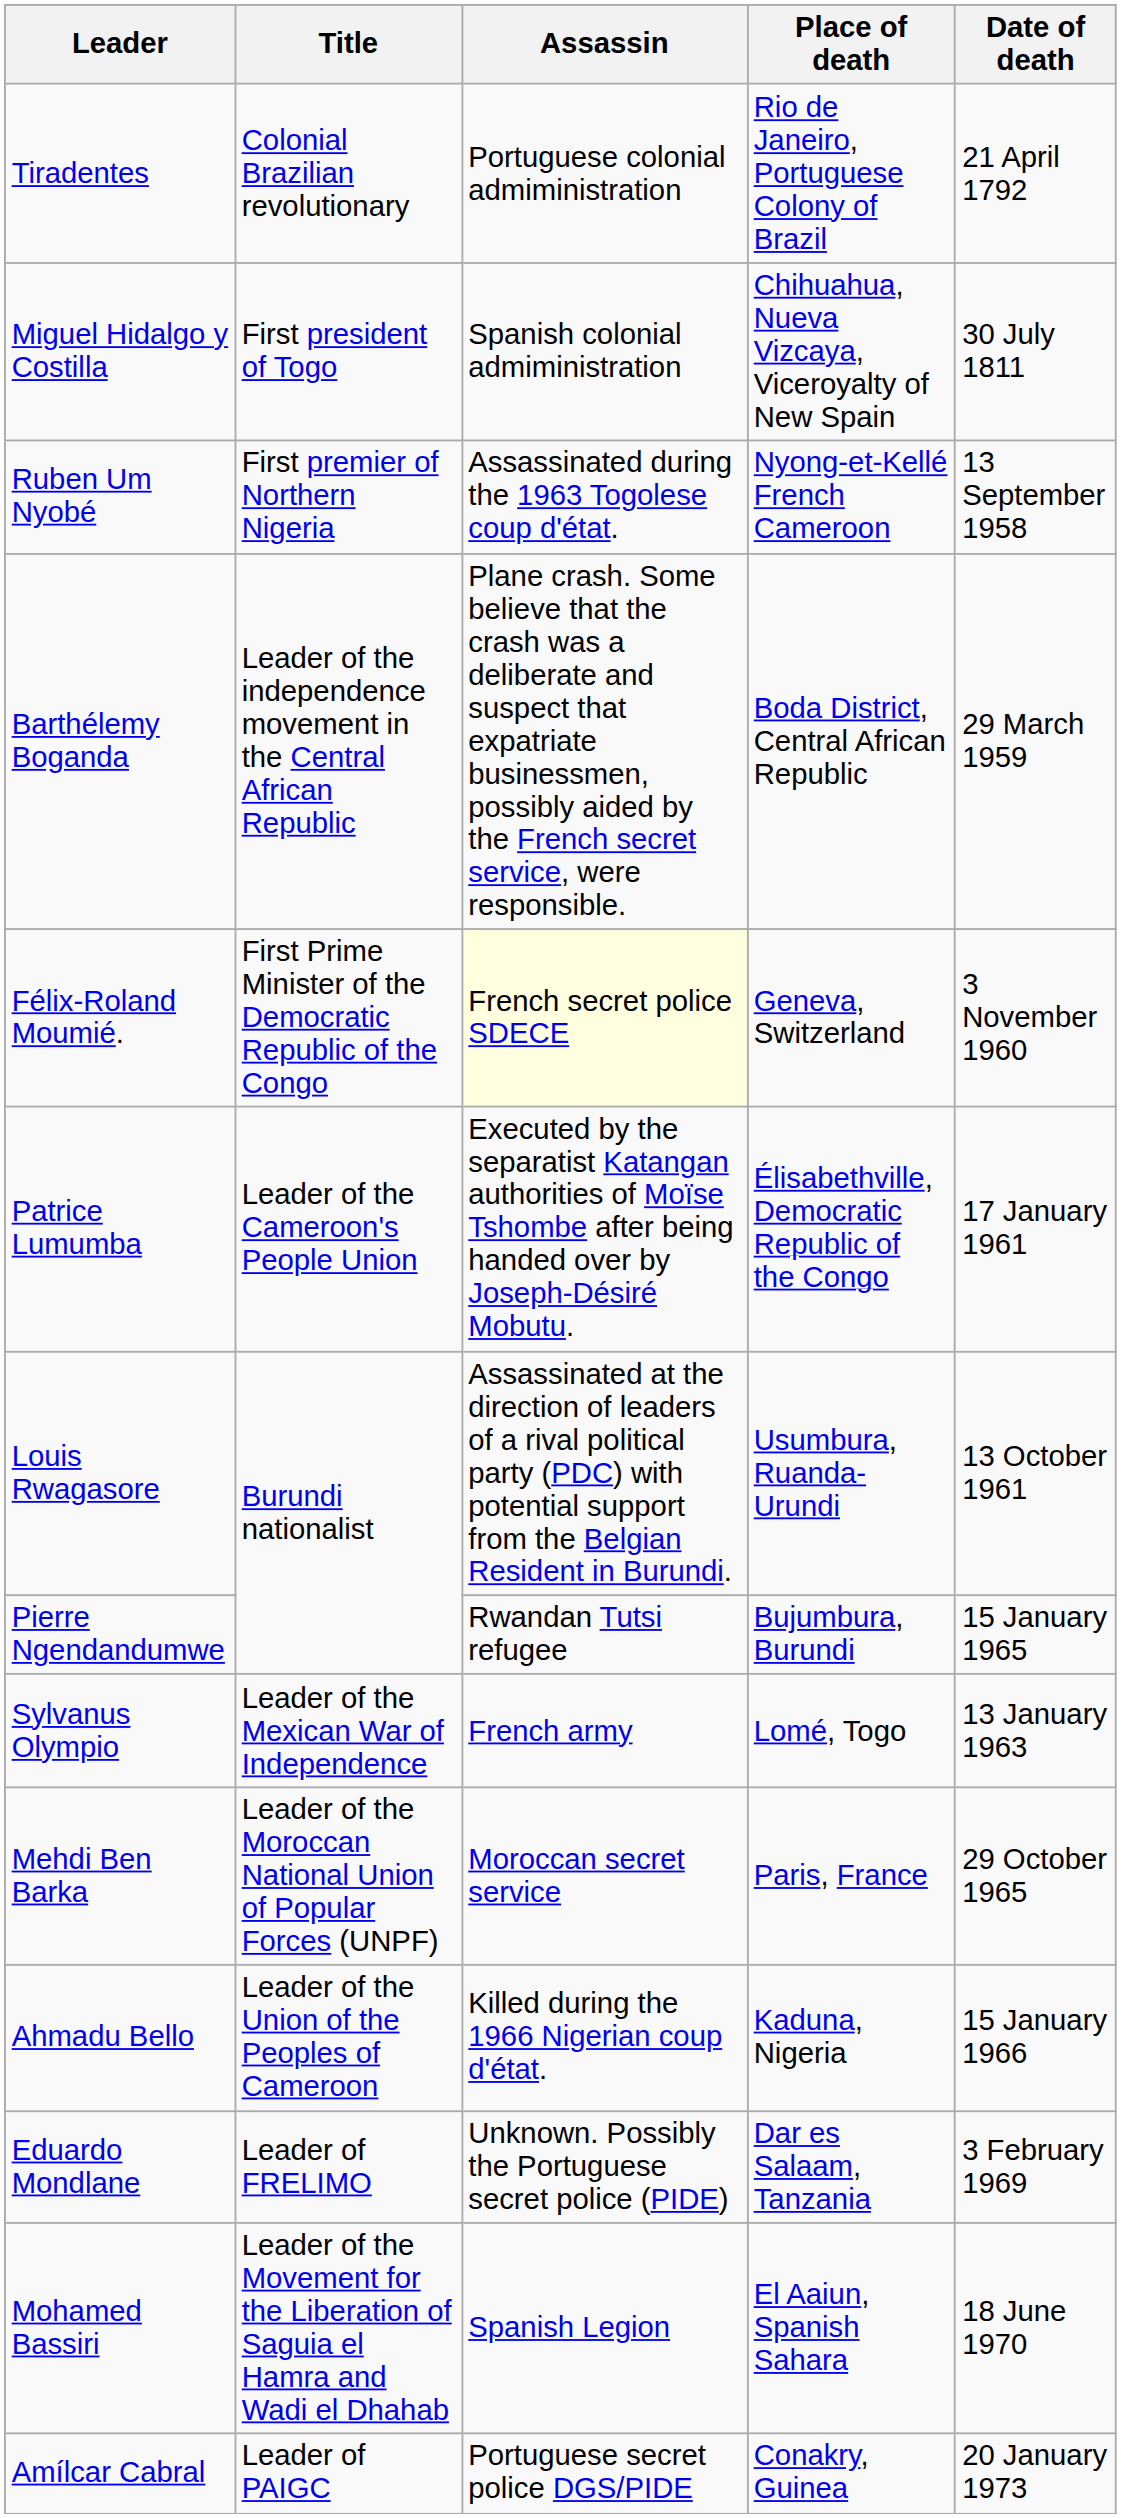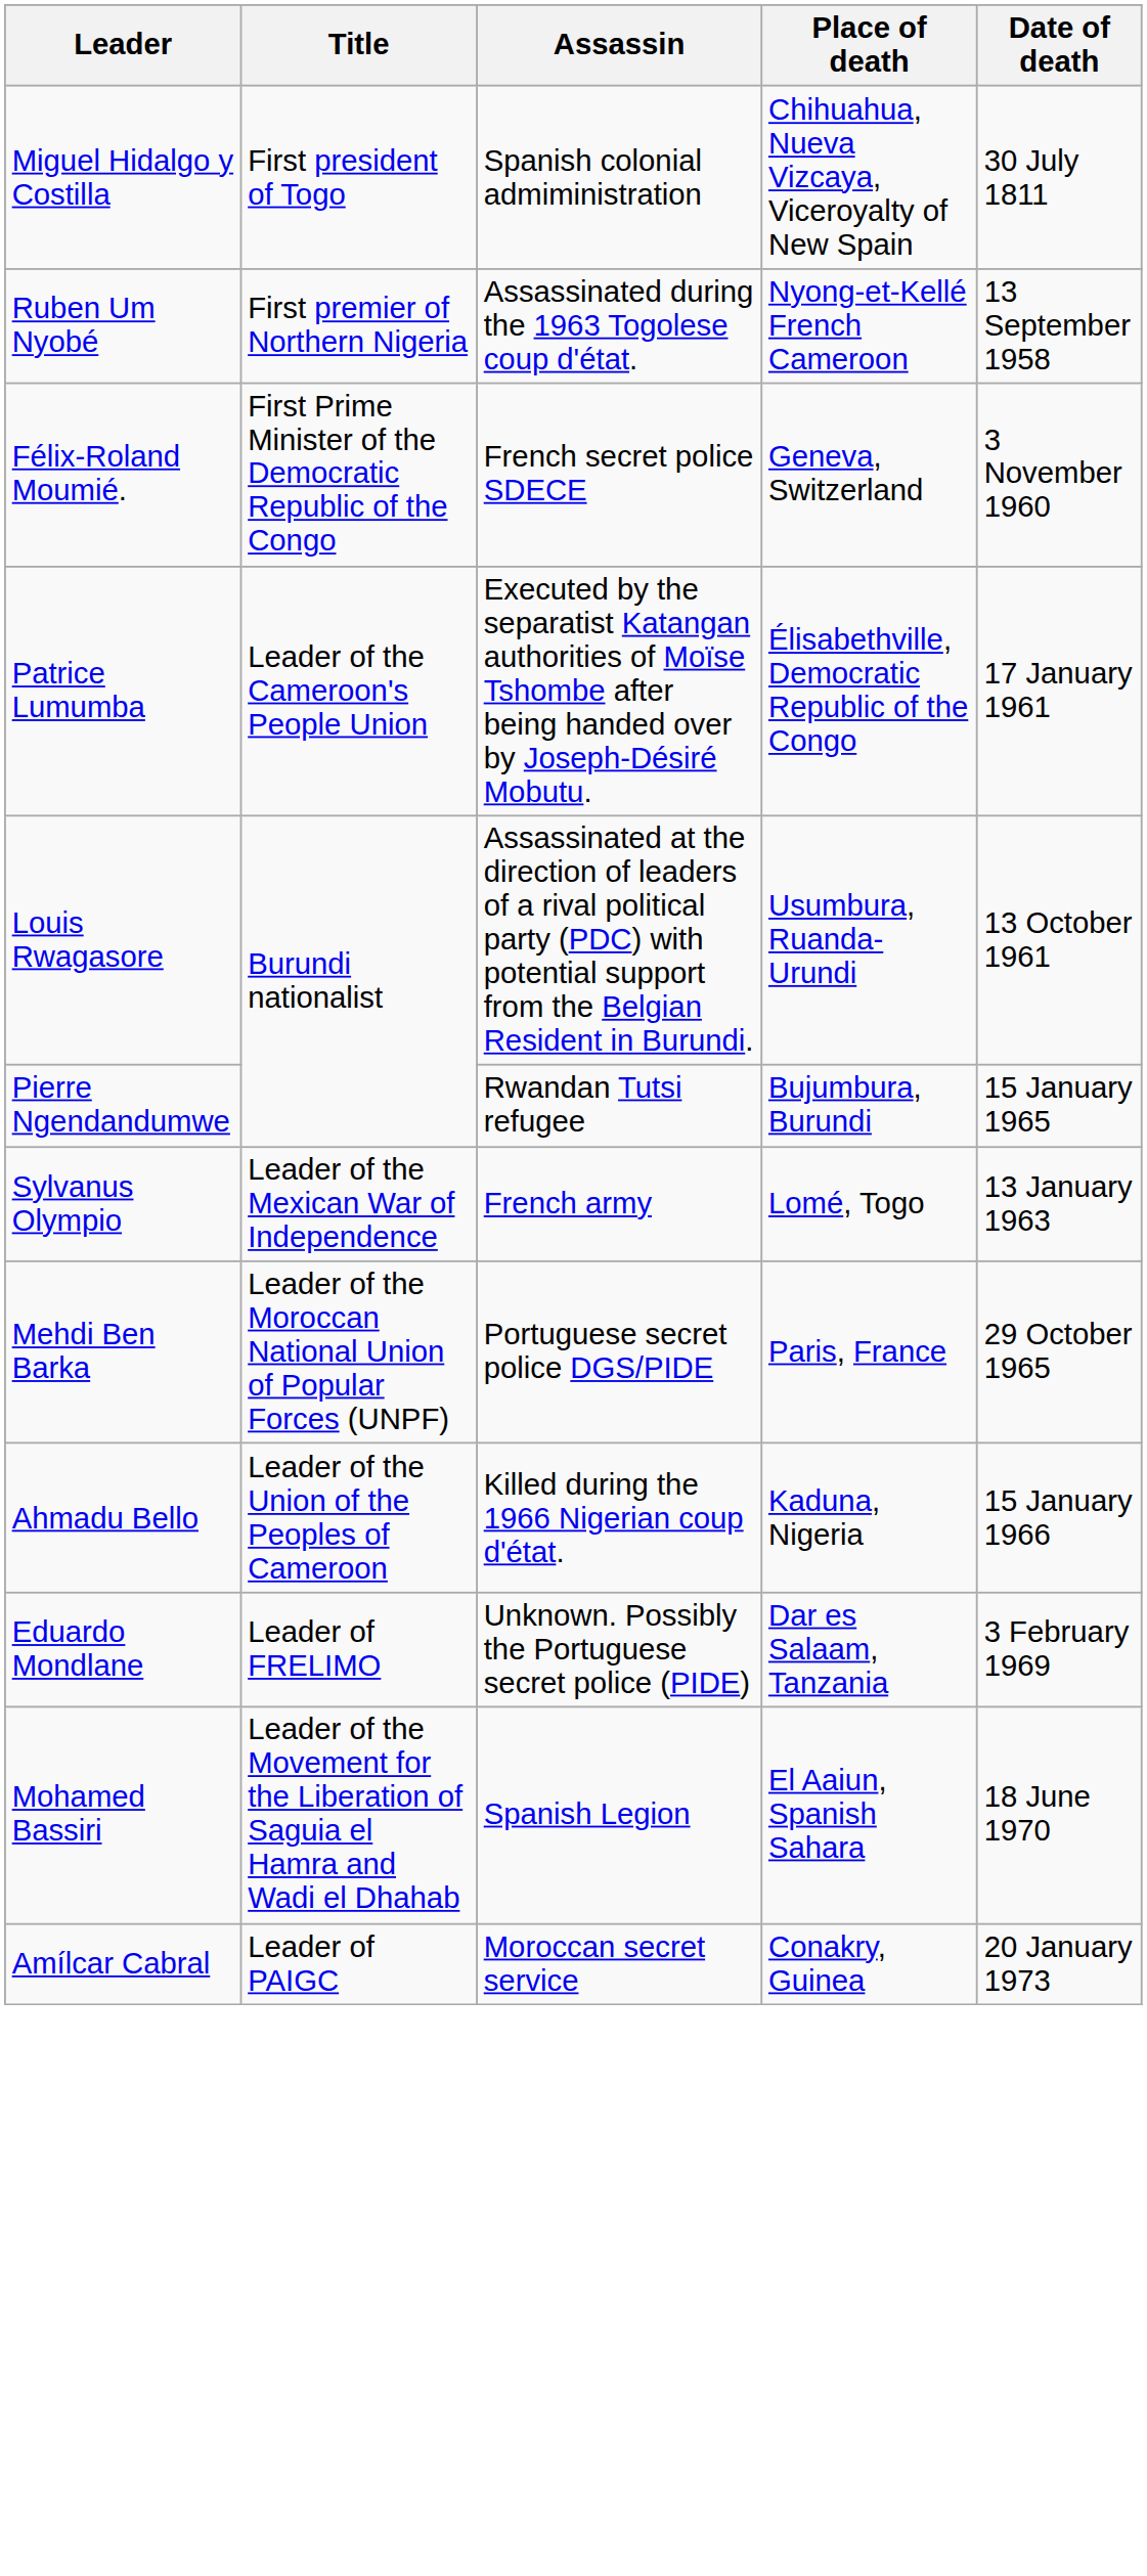- row: Tiradentes | Colonial Brazilian revolutionary | Portuguese colonial admiministration | Rio de Janeiro, Portuguese Colony of Brazil | 21 April 1792
- row: Barthélemy Boganda | Leader of the independence movement in the Central African Republic | Plane crash. Some believe that the crash was a deliberate and suspect that expatriate businessmen, possibly aided by the French secret service, were responsible. | Boda District, Central African Republic | 29 March 1959
Félix-Roland Moumié. | Assassin: lightyellow background -> no background
Mehdi Ben Barka | Assassin: Moroccan secret service -> Portuguese secret police DGS/PIDE
Amílcar Cabral | Assassin: Portuguese secret police DGS/PIDE -> Moroccan secret service
